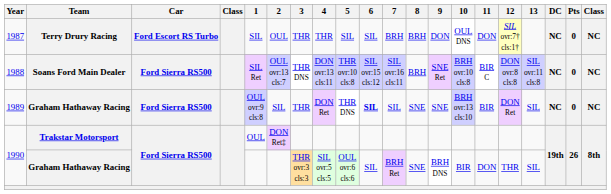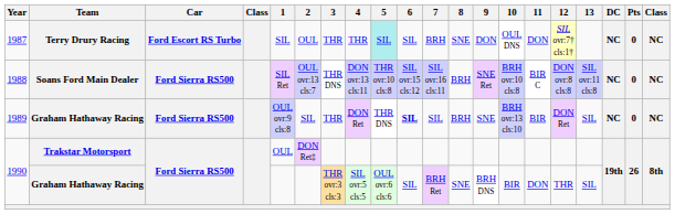1987 | 5: no background -> paleturquoise background
1987 | 8: BRH -> SNE
1989 | 8: SNE -> BRH
